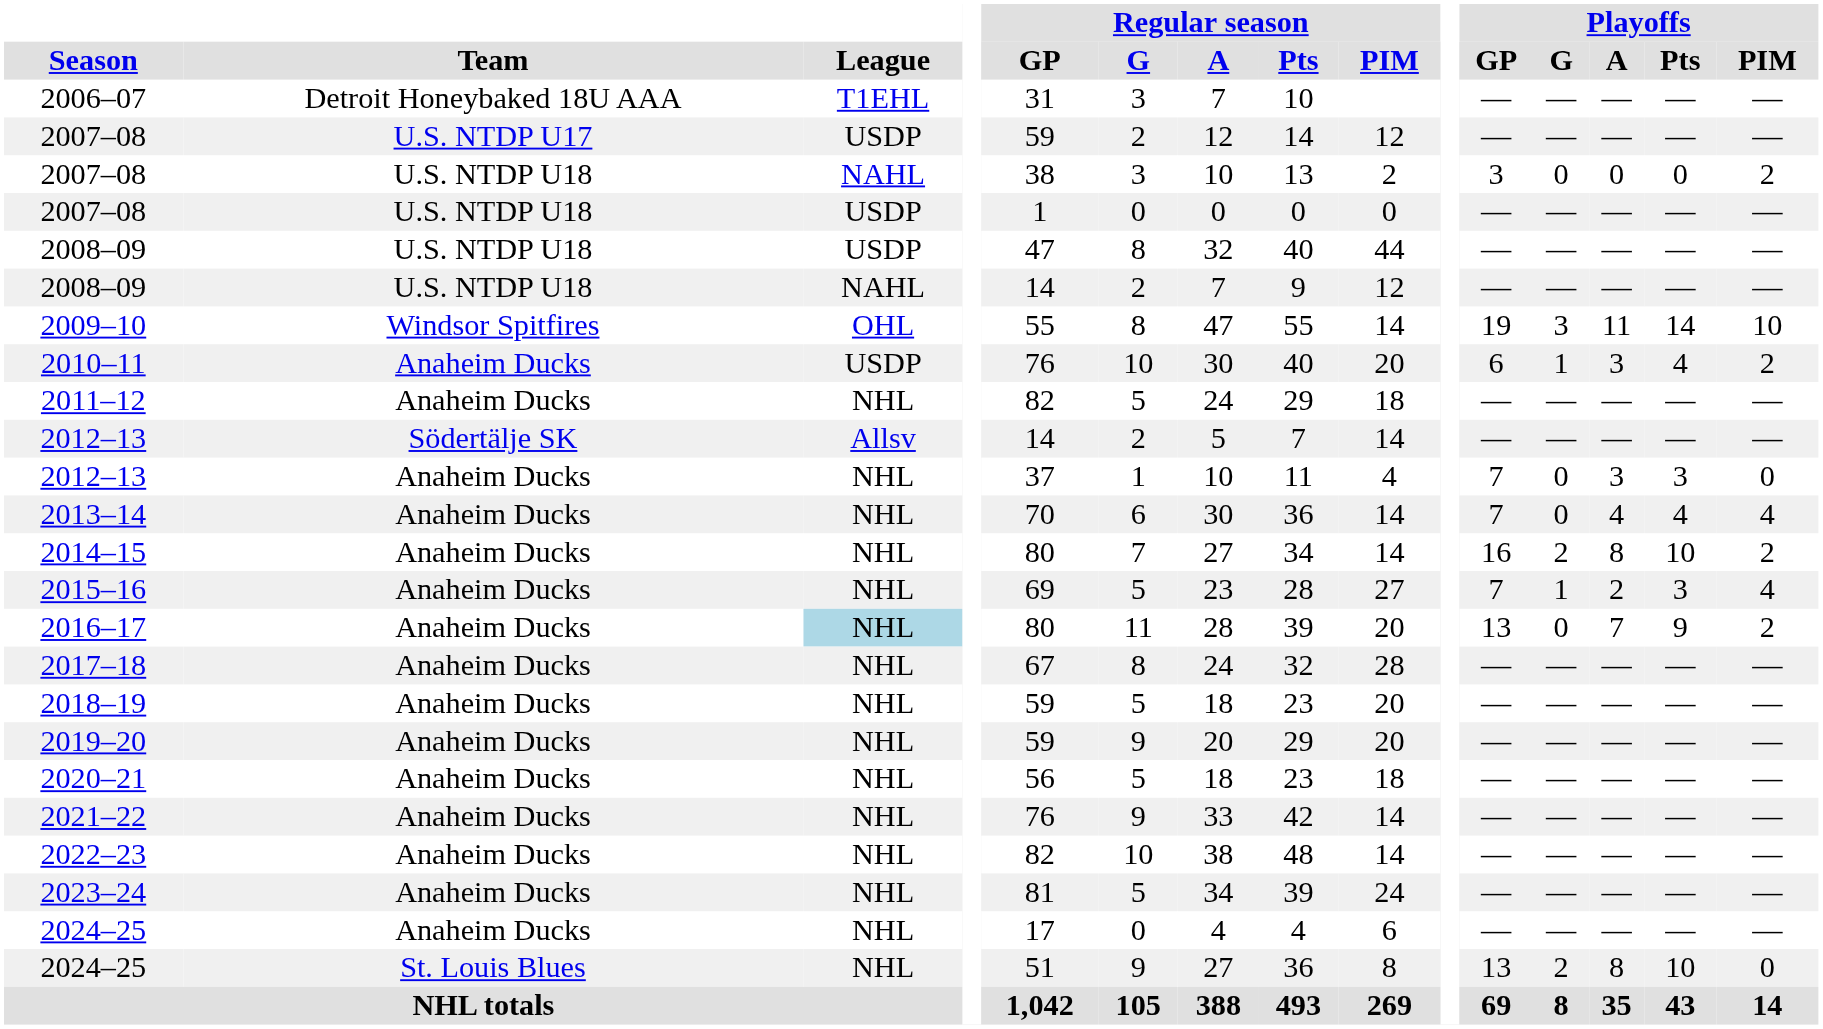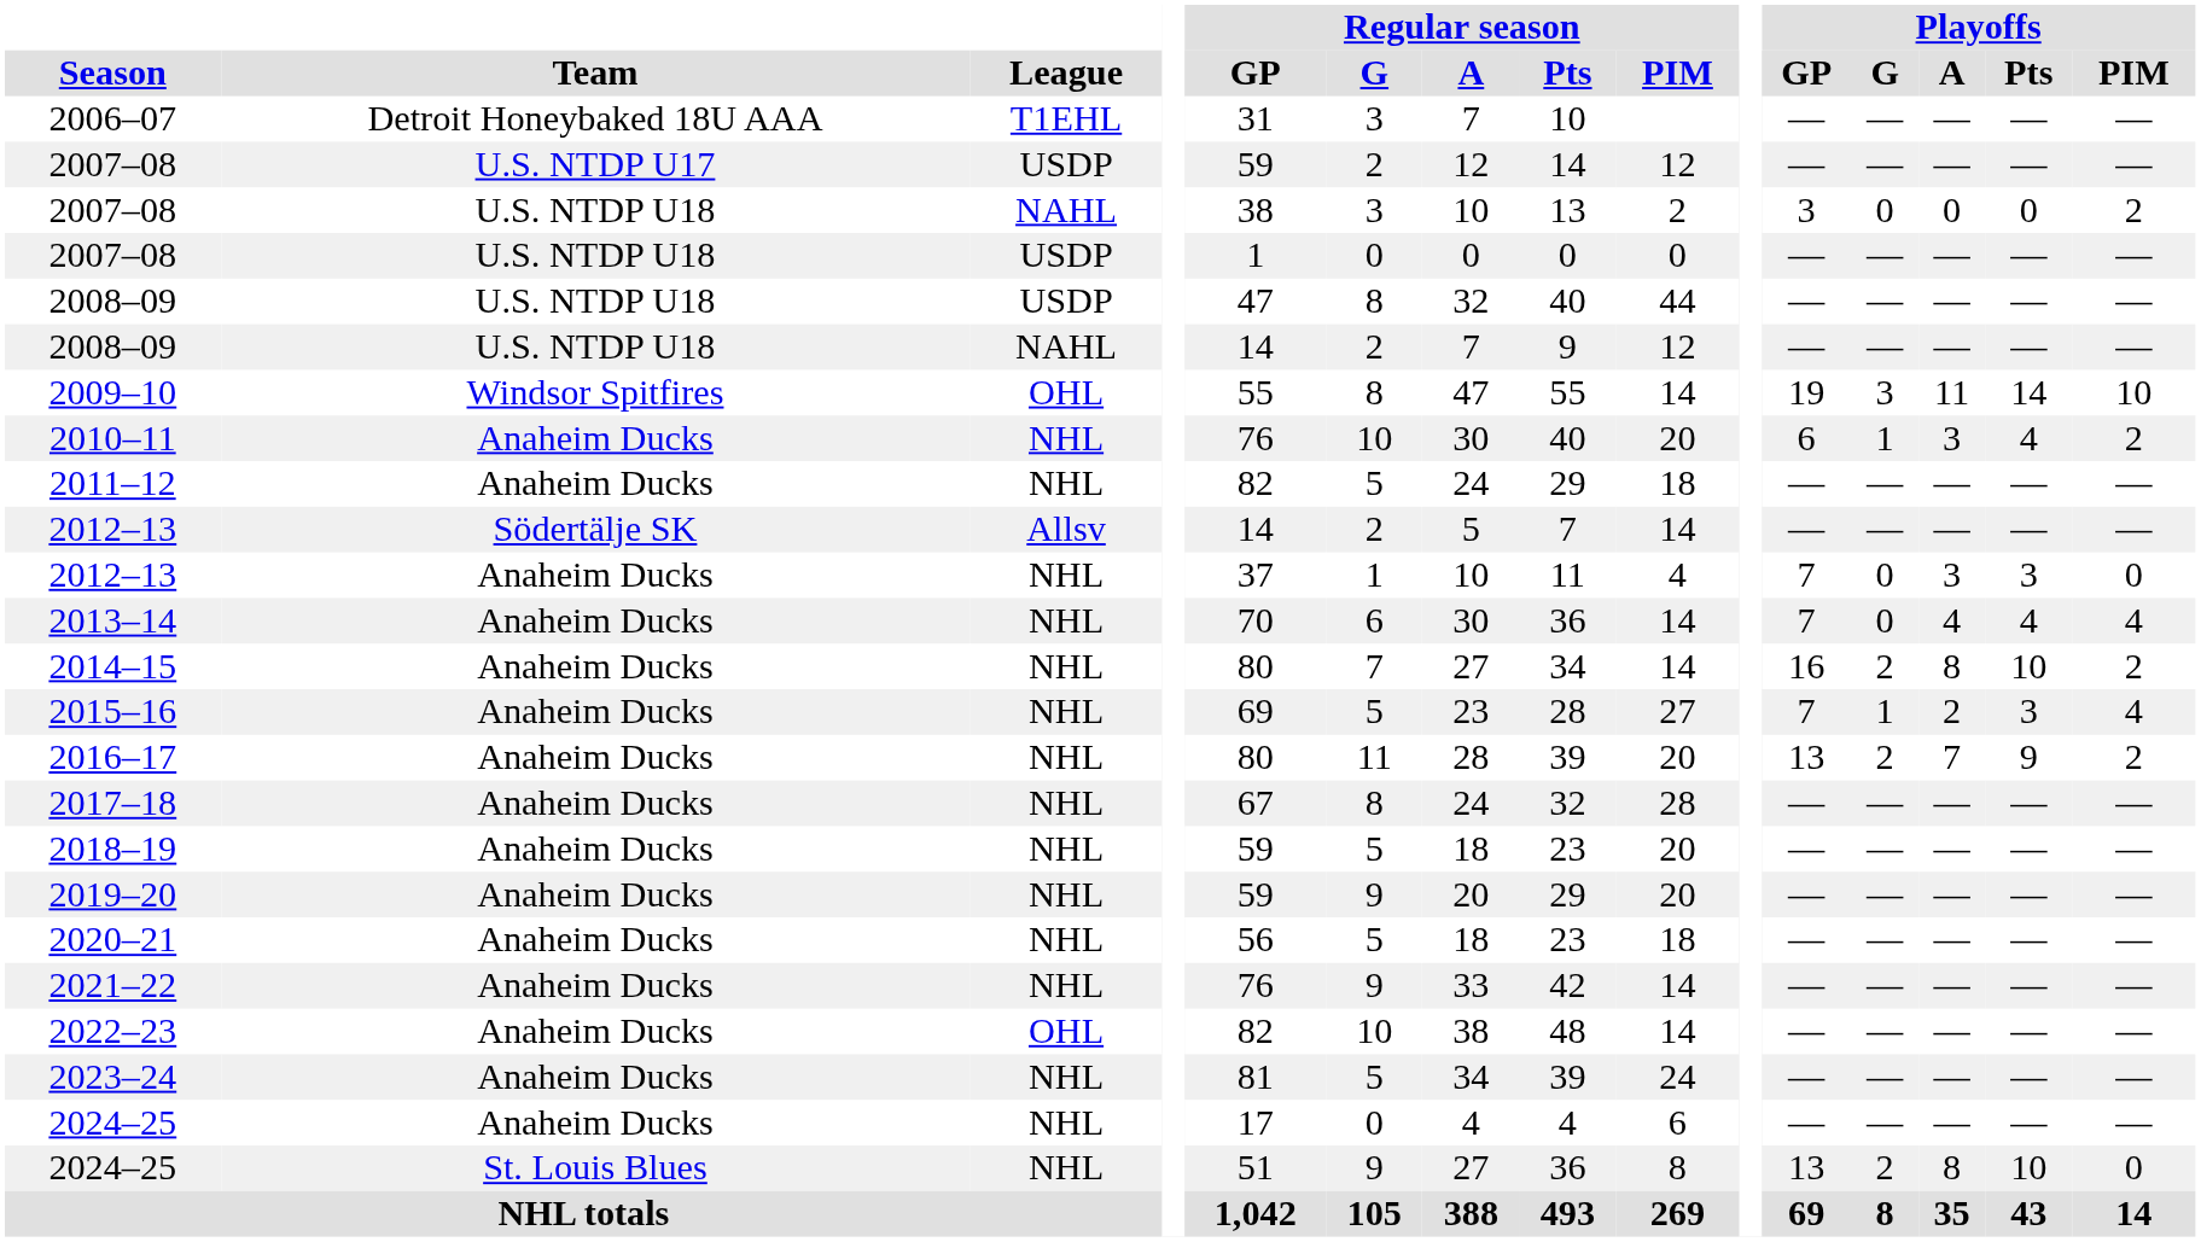2010–11 | League: USDP -> NHL
2016–17 | League: lightblue background -> no background
2016–17 | Playoffs / G: 0 -> 2
2022–23 | League: NHL -> OHL
